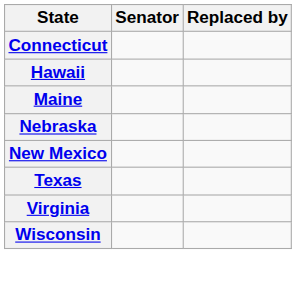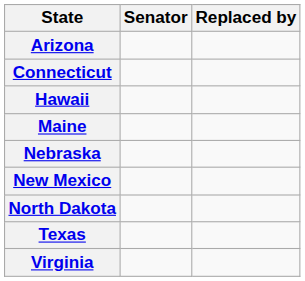+ row: Arizona
+ row: North Dakota
- row: Wisconsin
